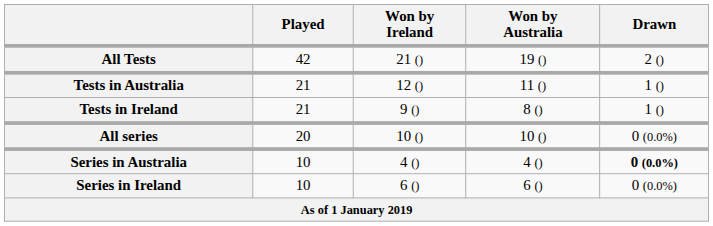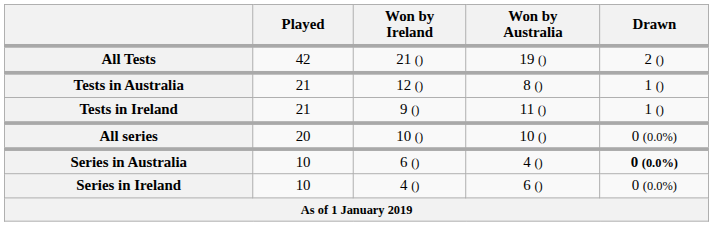Tests in Australia | Won by Australia: 11 () -> 8 ()
Tests in Ireland | Won by Australia: 8 () -> 11 ()
Series in Australia | Won by Ireland: 4 () -> 6 ()
Series in Ireland | Won by Ireland: 6 () -> 4 ()
